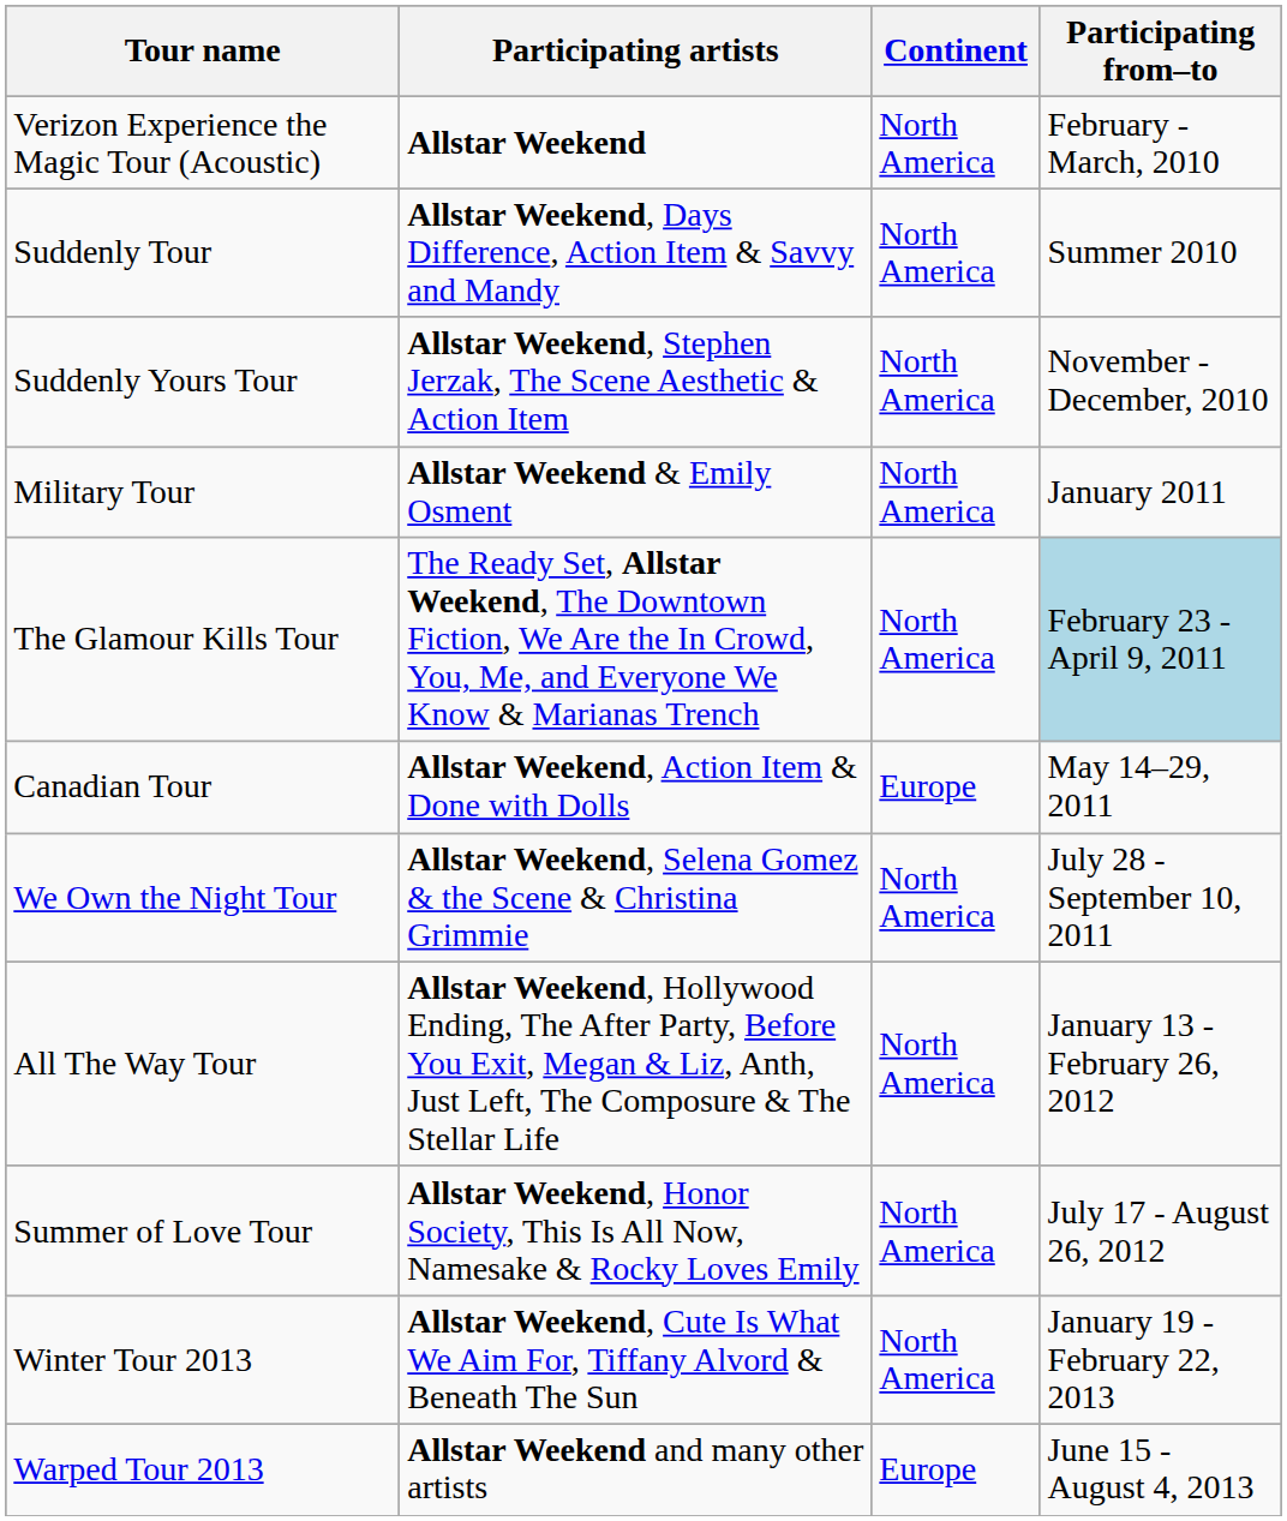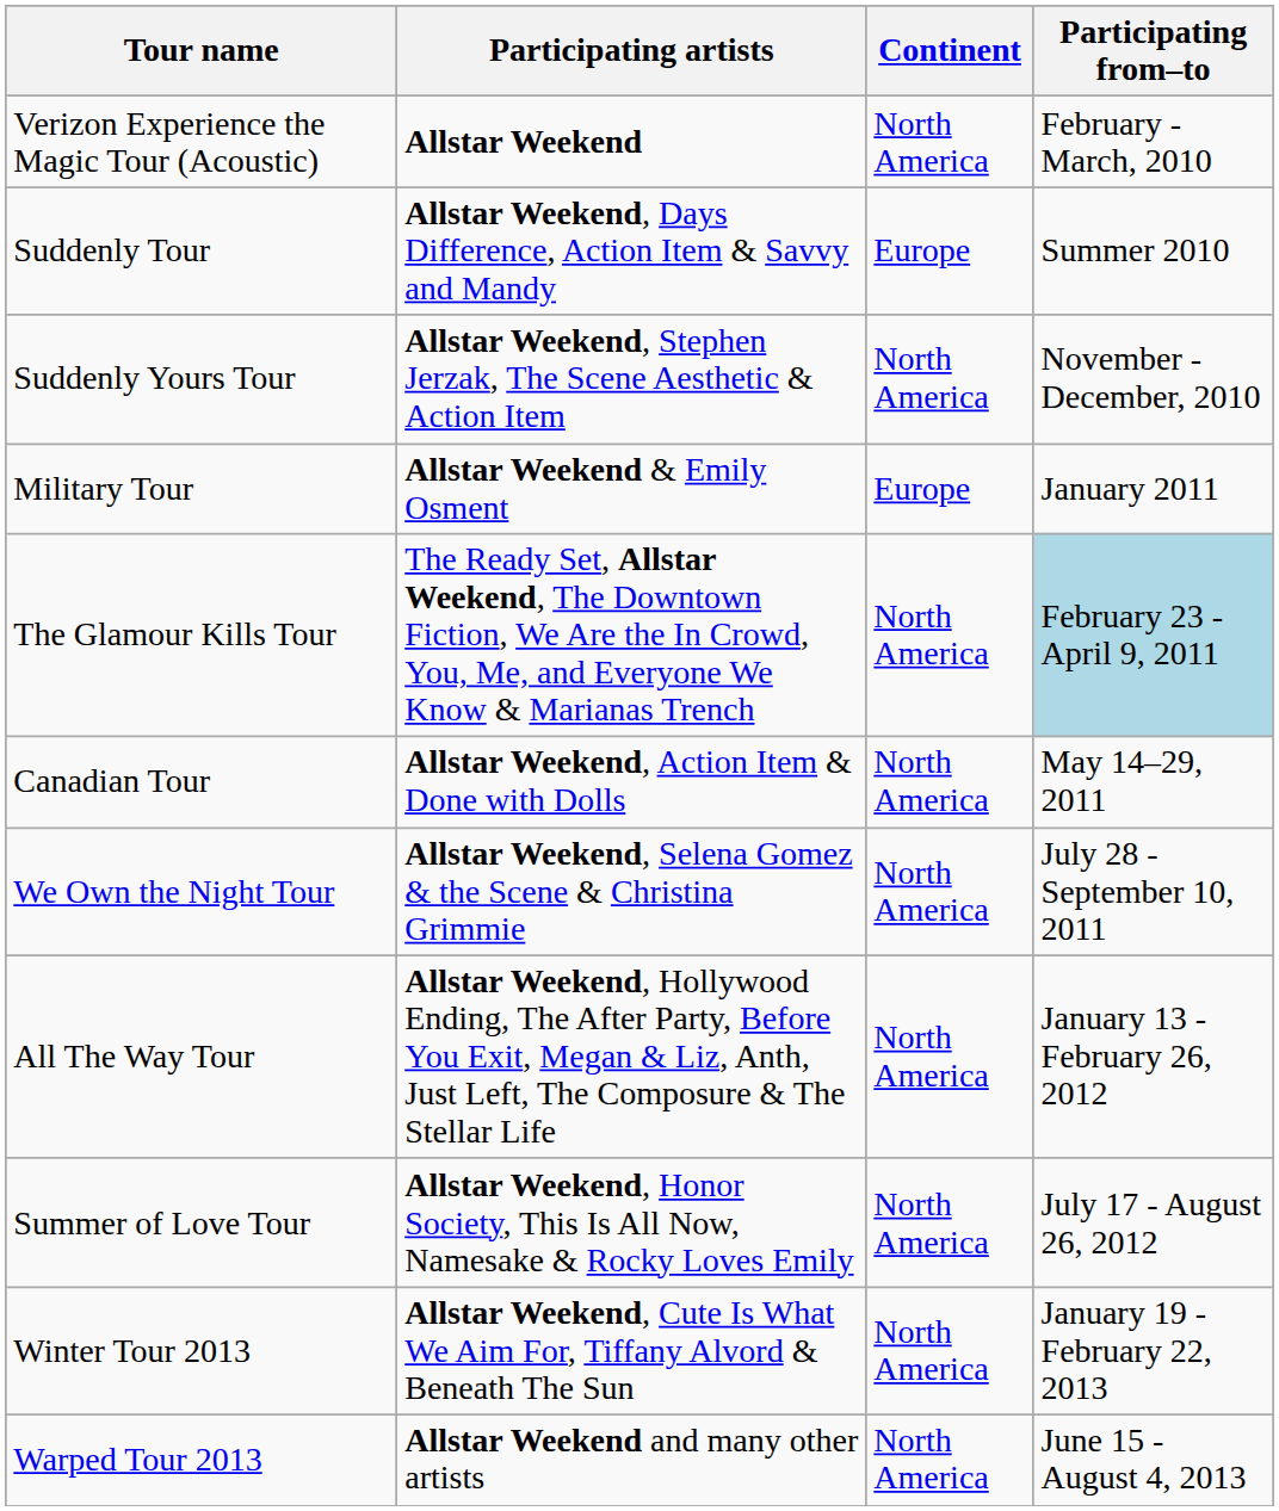Suddenly Tour | Continent: North America -> Europe
Military Tour | Continent: North America -> Europe
Canadian Tour | Continent: Europe -> North America
Warped Tour 2013 | Continent: Europe -> North America
